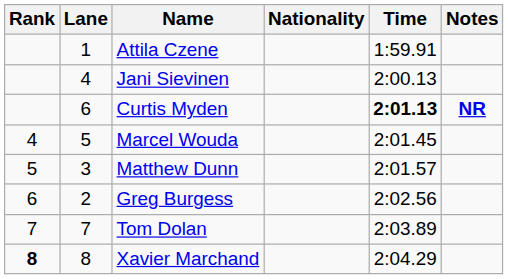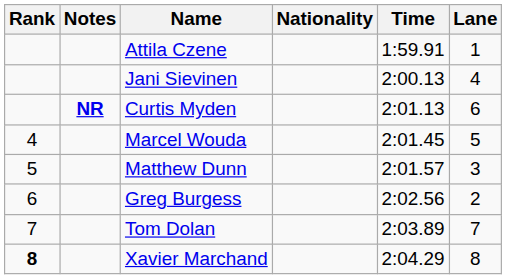columns swapped: Lane <-> Notes
Curtis Myden | Time: bold -> normal
